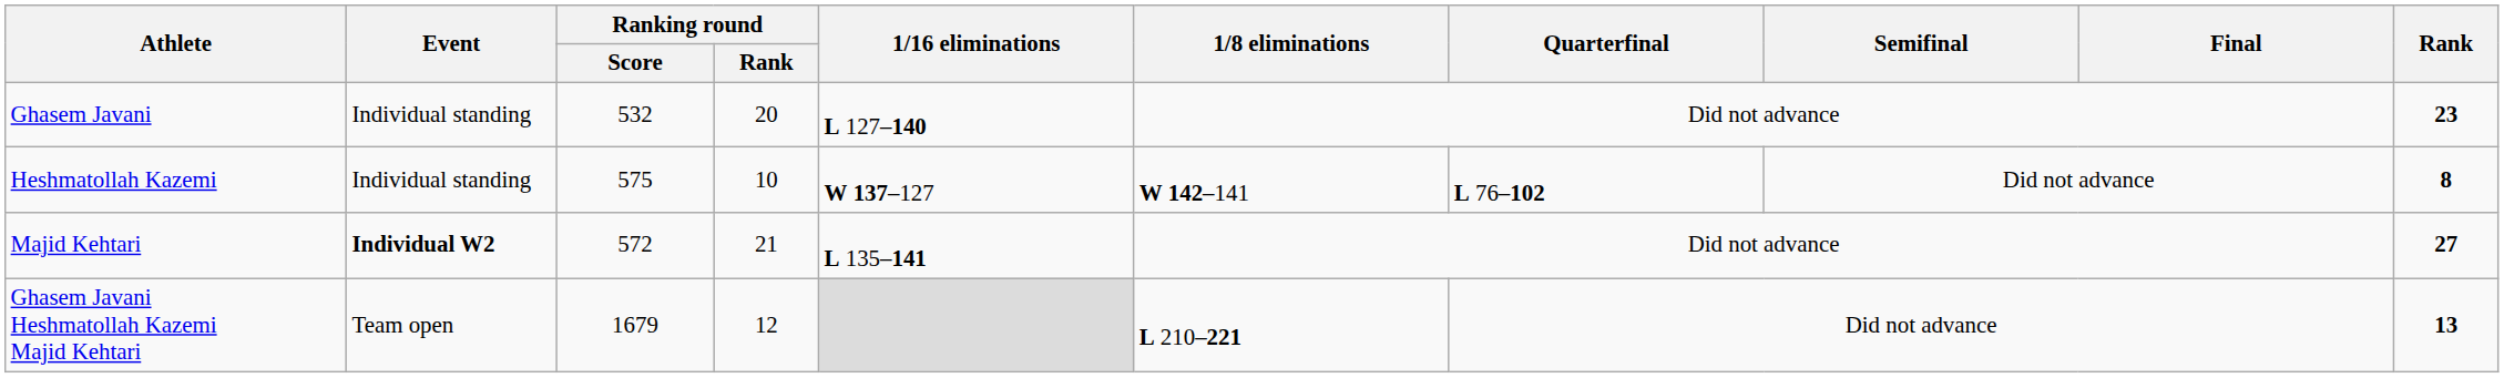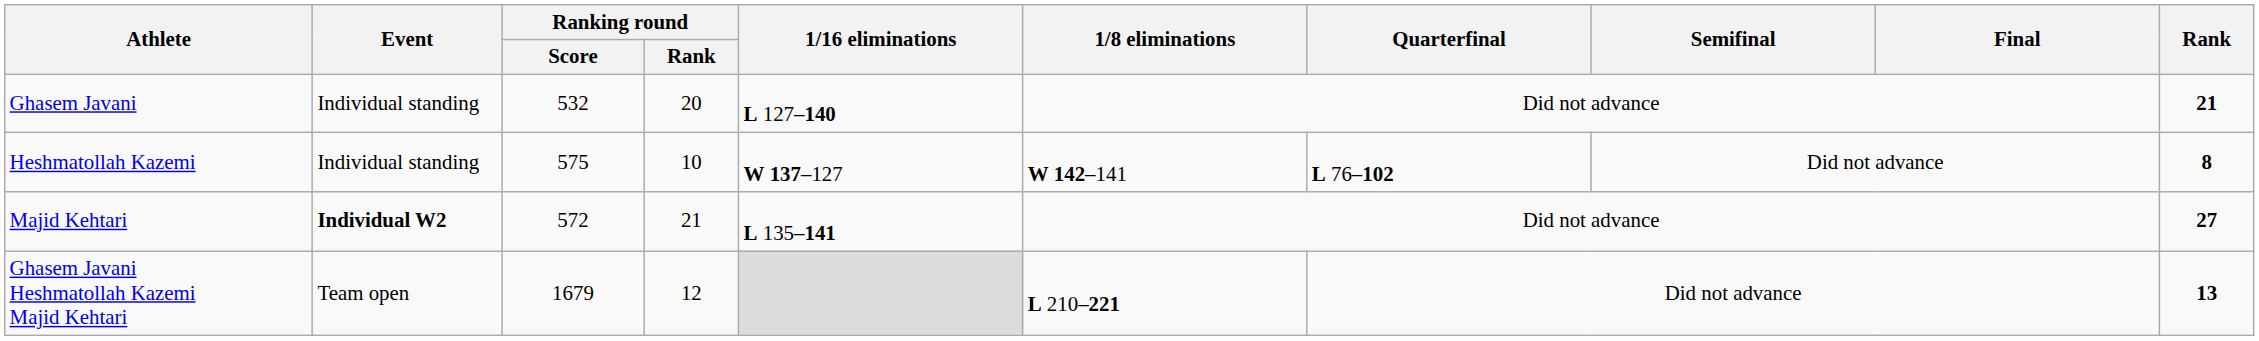Ghasem Javani | Rank: 23 -> 21
